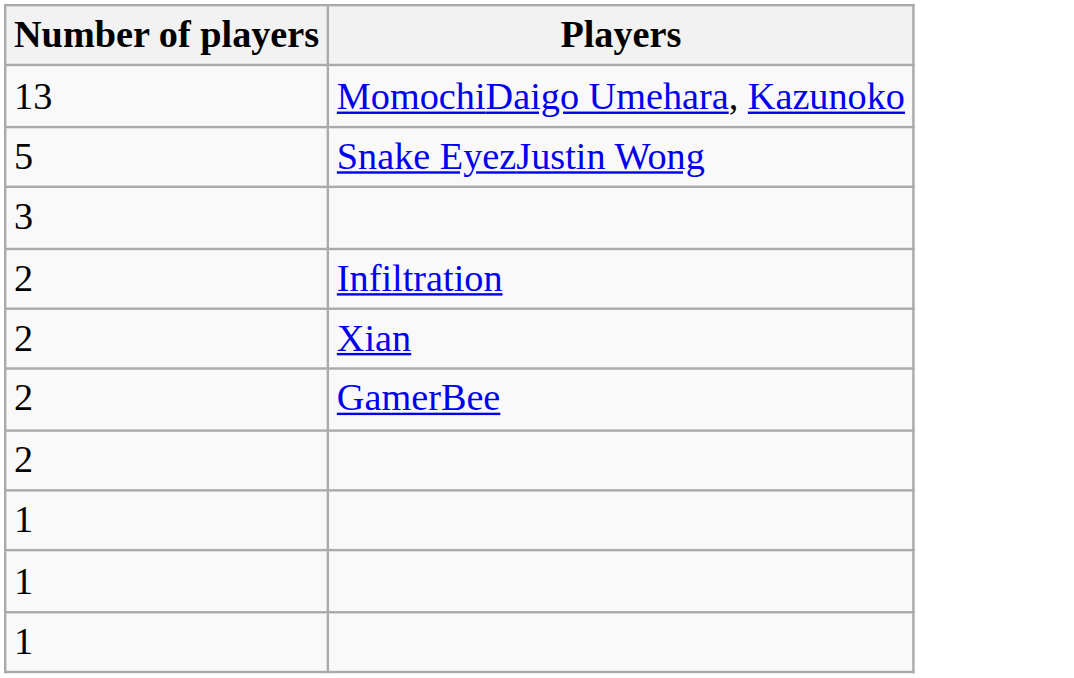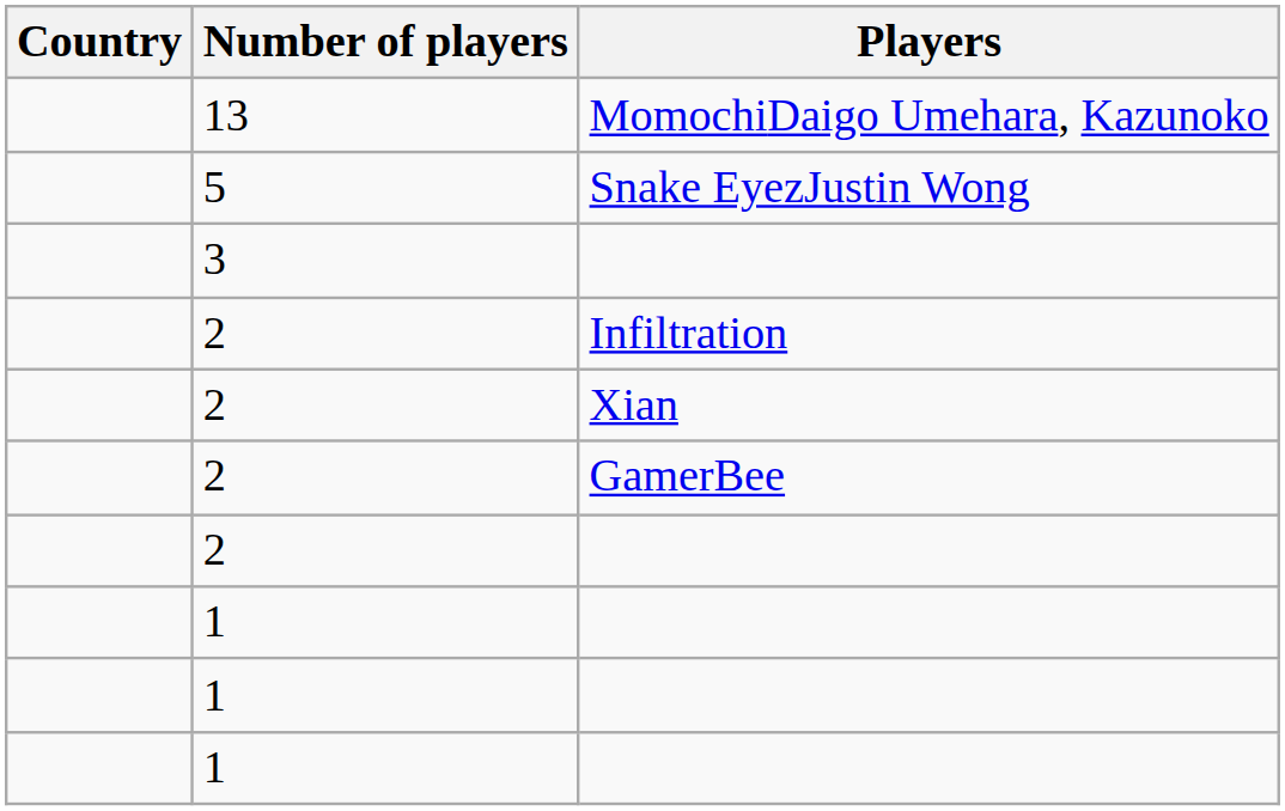+ column: Country
